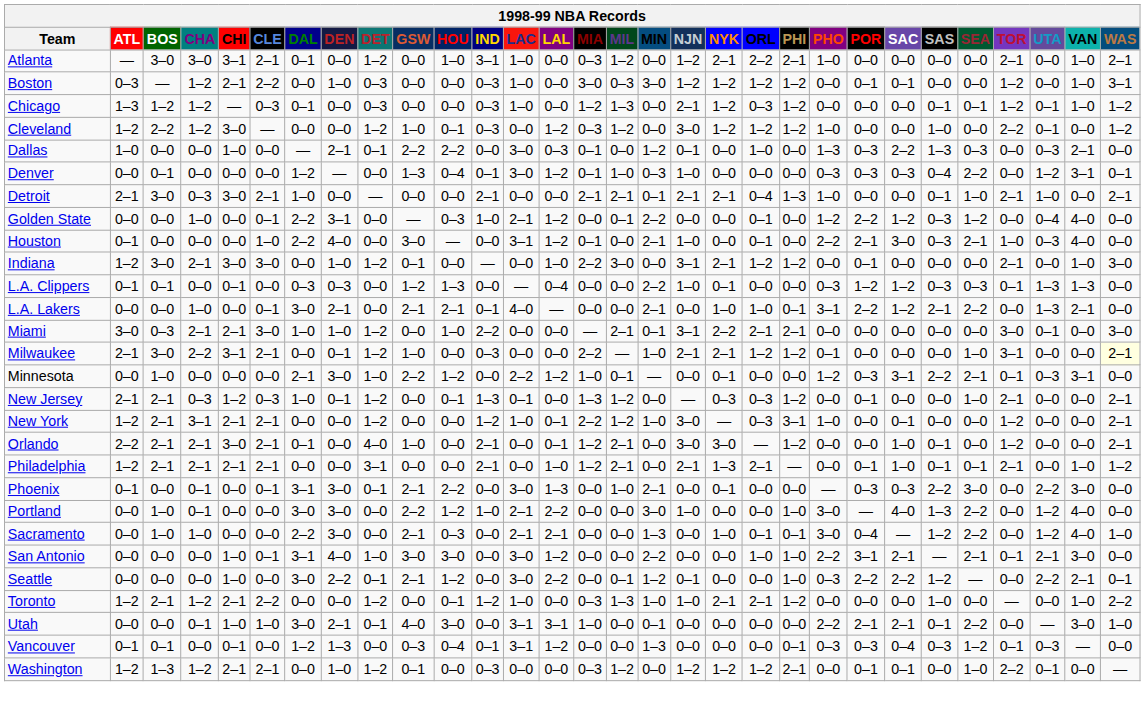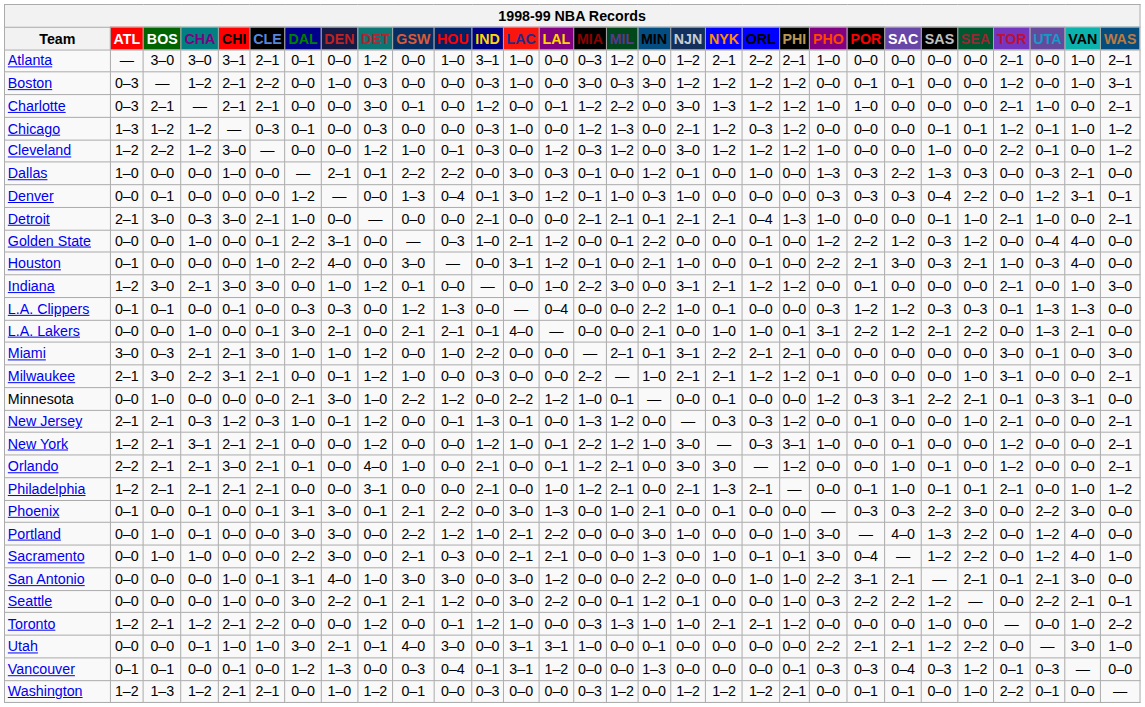+ row: Charlotte | 0–3 | 2–1 | — | 2–1 | 2–1 | 0–0 | 0–0 | 3–0 | 0–1 | 0–0 | 1–2 | 0–0 | 0–1 | 1–2 | 2–2 | 0–0 | 3–0 | 1–3 | 1–2 | 1–2 | 1–0 | 1–0 | 0–0 | 0–0 | 0–0 | 2–1 | 1–0 | 0–0 | 2–1
Milwaukee | WAS: lightyellow background -> no background
Utah | SAS: 0–1 -> 1–2
